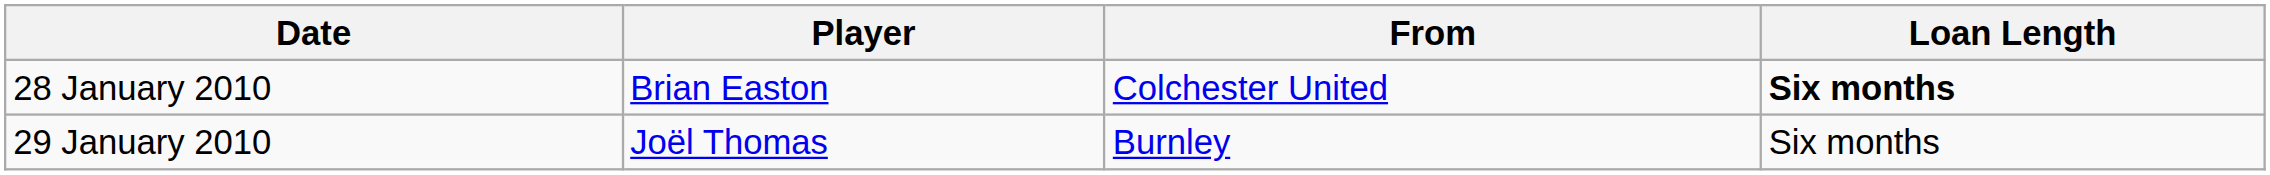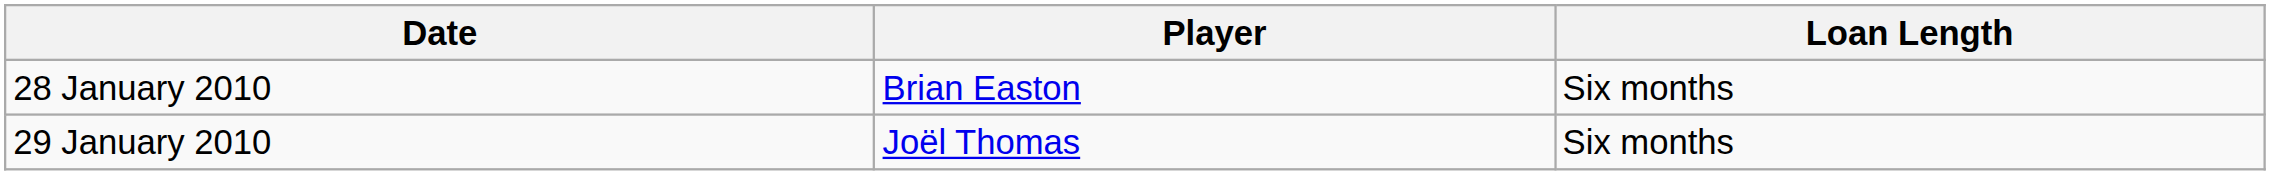- column: From | Colchester United | Burnley
28 January 2010 | Loan Length: bold -> normal
